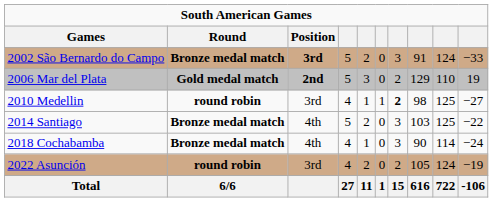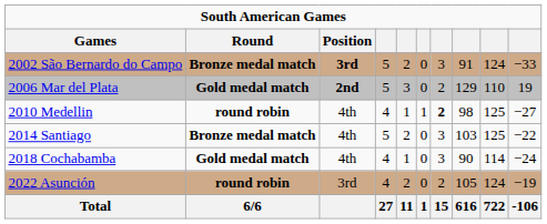2010 Medellin | Position: 3rd -> 4th
2018 Cochabamba | Round: Bronze medal match -> Gold medal match
